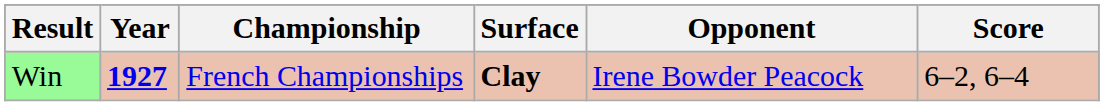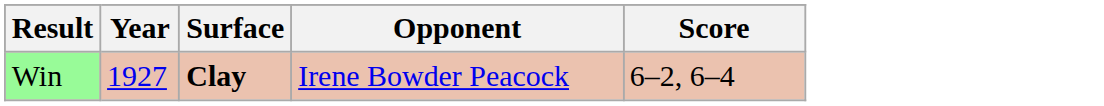- column: Championship | French Championships
Win | Year: bold -> normal
